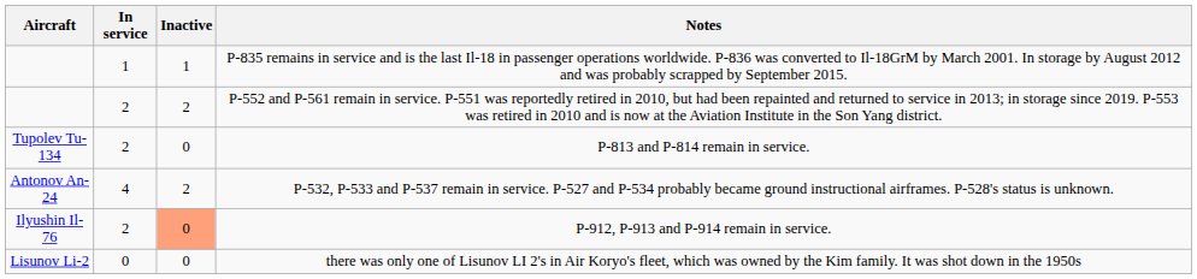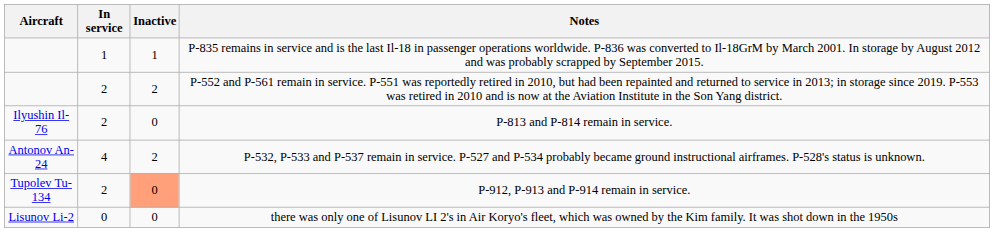P-813 and P-814 remain in service. | Aircraft: Tupolev Tu-134 -> Ilyushin Il-76
P-912, P-913 and P-914 remain in service. | Aircraft: Ilyushin Il-76 -> Tupolev Tu-134
